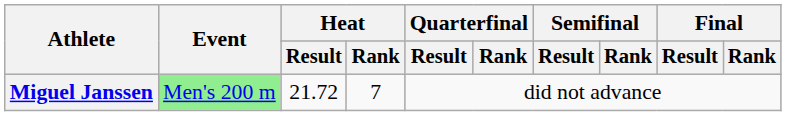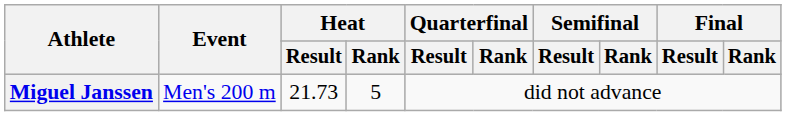Miguel Janssen | Event: lightgreen background -> no background
Miguel Janssen | Heat / Result: 21.72 -> 21.73
Miguel Janssen | Heat / Rank: 7 -> 5
